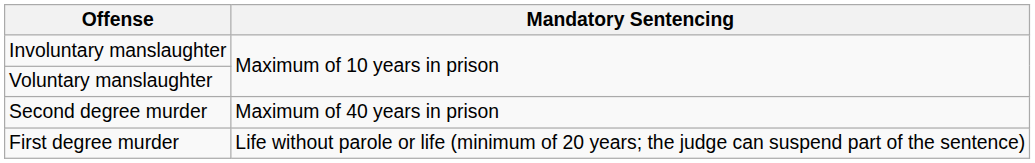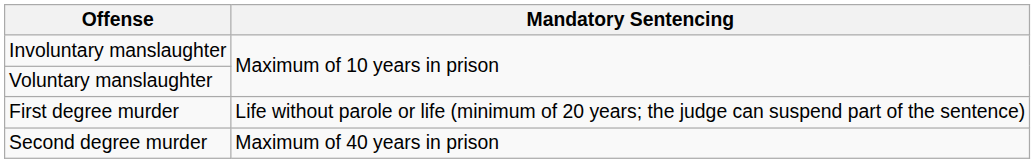rows swapped: Second degree murder <-> First degree murder
